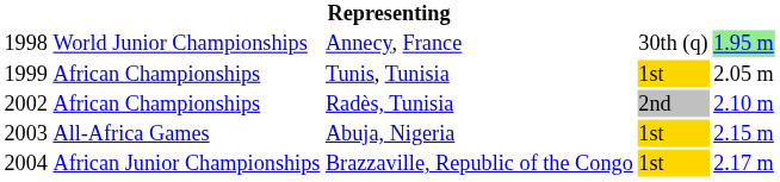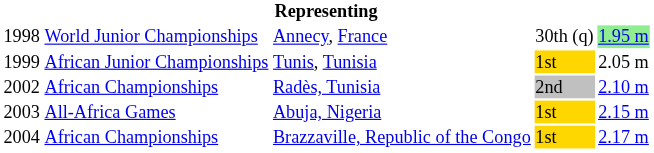Tunis, Tunisia | column 2: African Championships -> African Junior Championships
Brazzaville, Republic of the Congo | column 2: African Junior Championships -> African Championships
